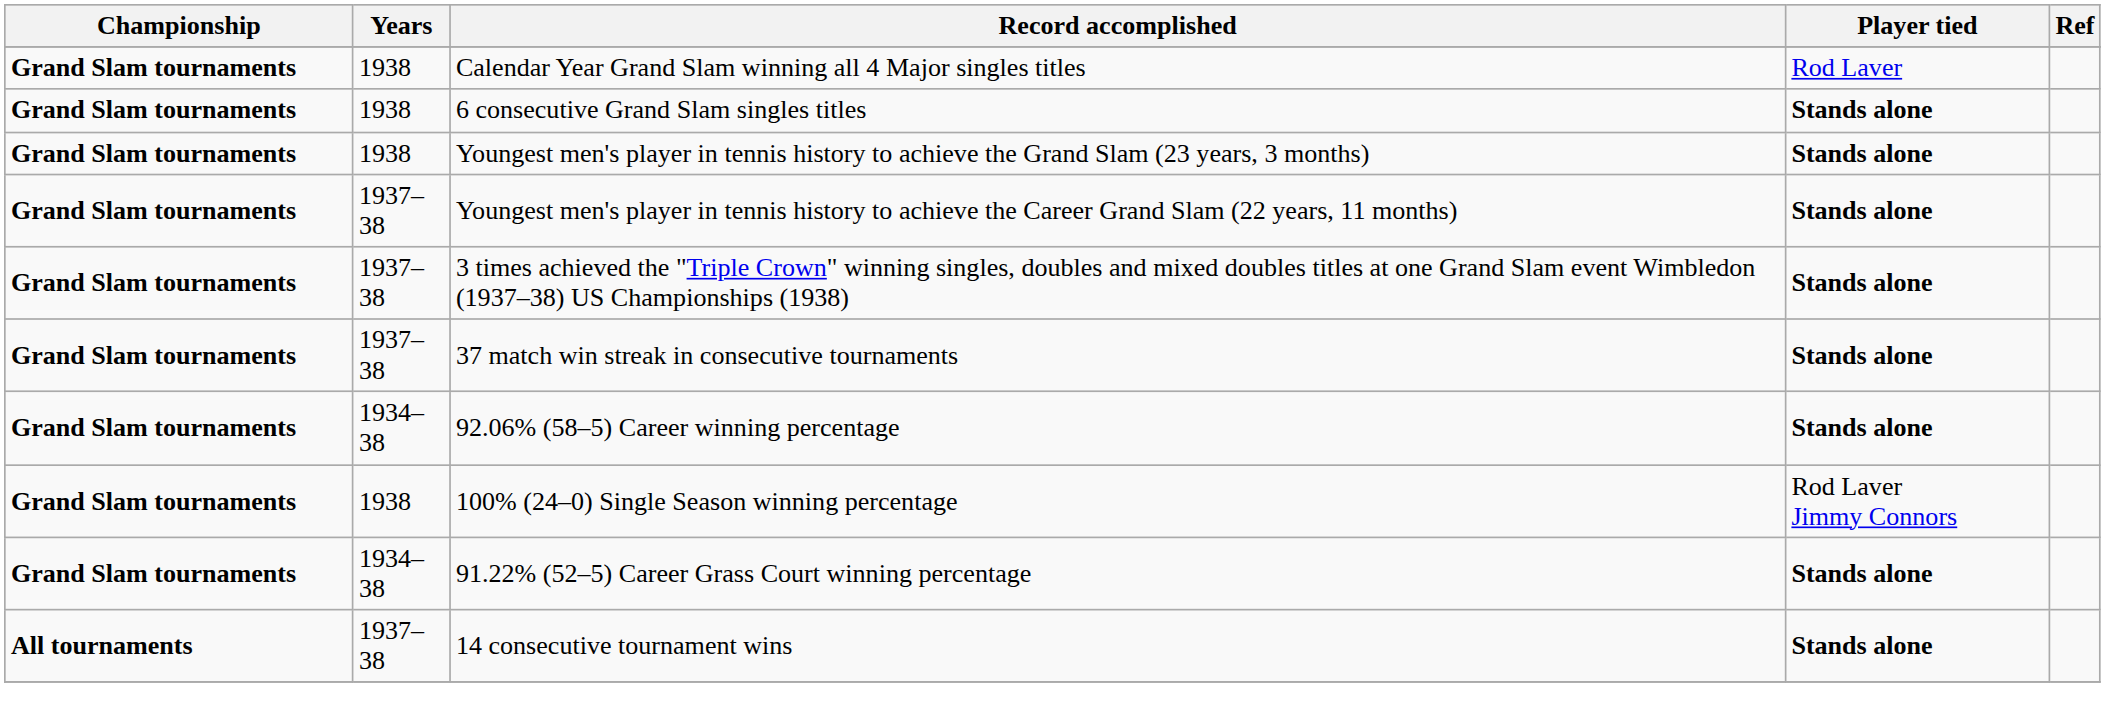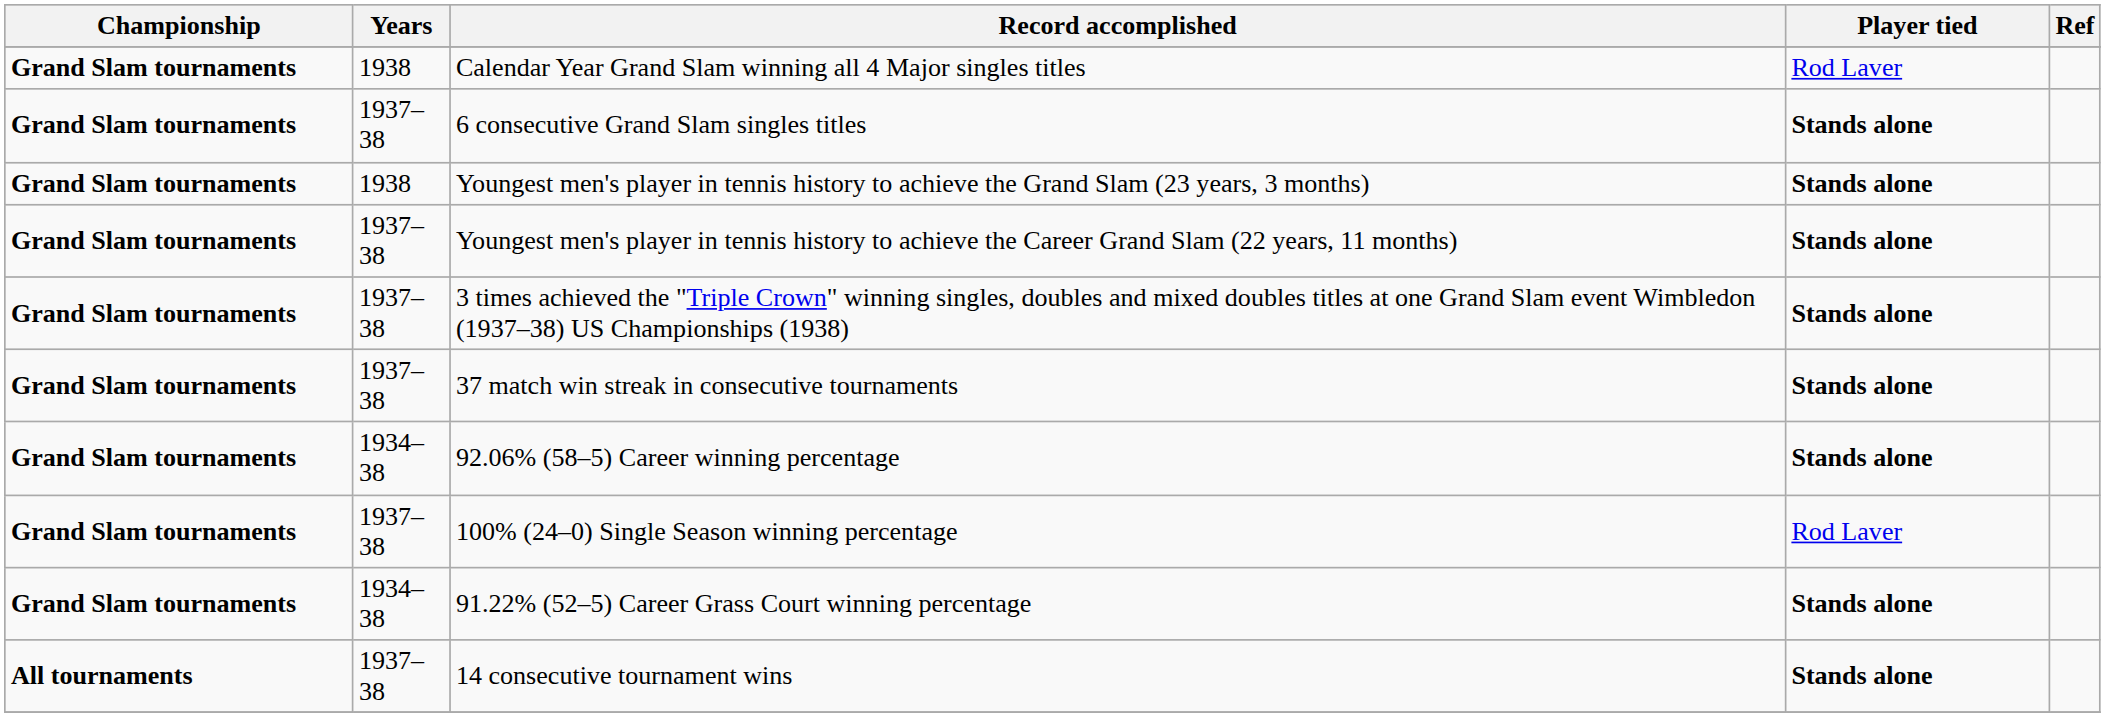6 consecutive Grand Slam singles titles | Years: 1938 -> 1937–38
100% (24–0) Single Season winning percentage | Years: 1938 -> 1937–38
100% (24–0) Single Season winning percentage | Player tied: Rod Laver Jimmy Connors -> Rod Laver
